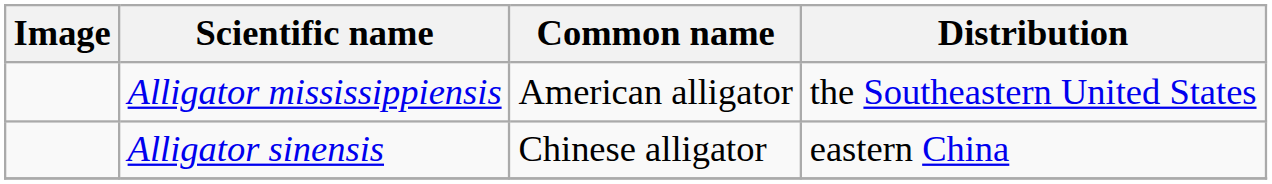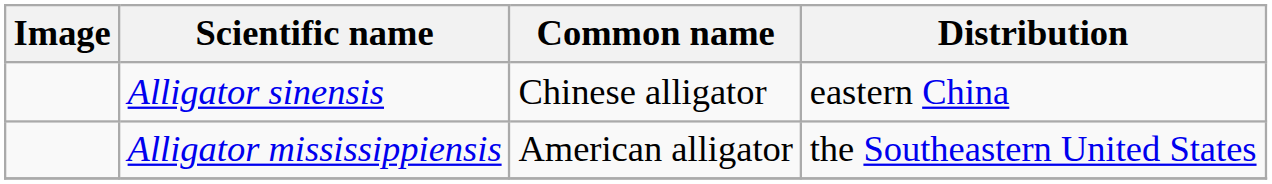rows swapped: Alligator mississippiensis <-> Alligator sinensis
